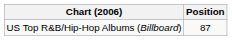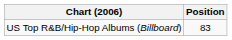US Top R&B/Hip-Hop Albums (Billboard) | Position: 87 -> 83
